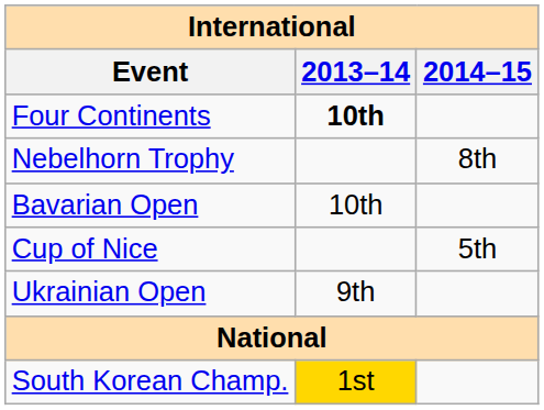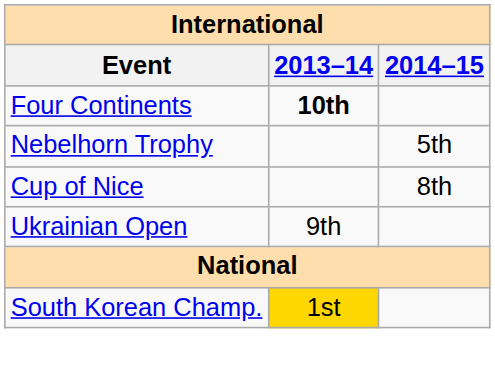Nebelhorn Trophy | 2014–15: 8th -> 5th
- row: Bavarian Open | 10th
Cup of Nice | 2014–15: 5th -> 8th
